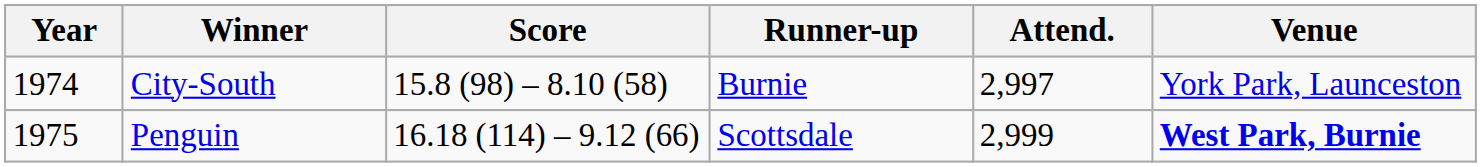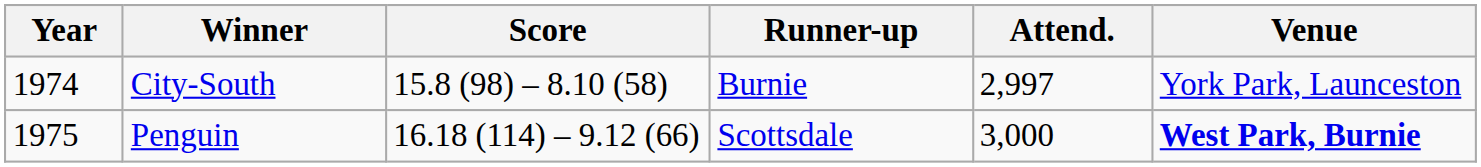Penguin | Attend.: 2,999 -> 3,000
